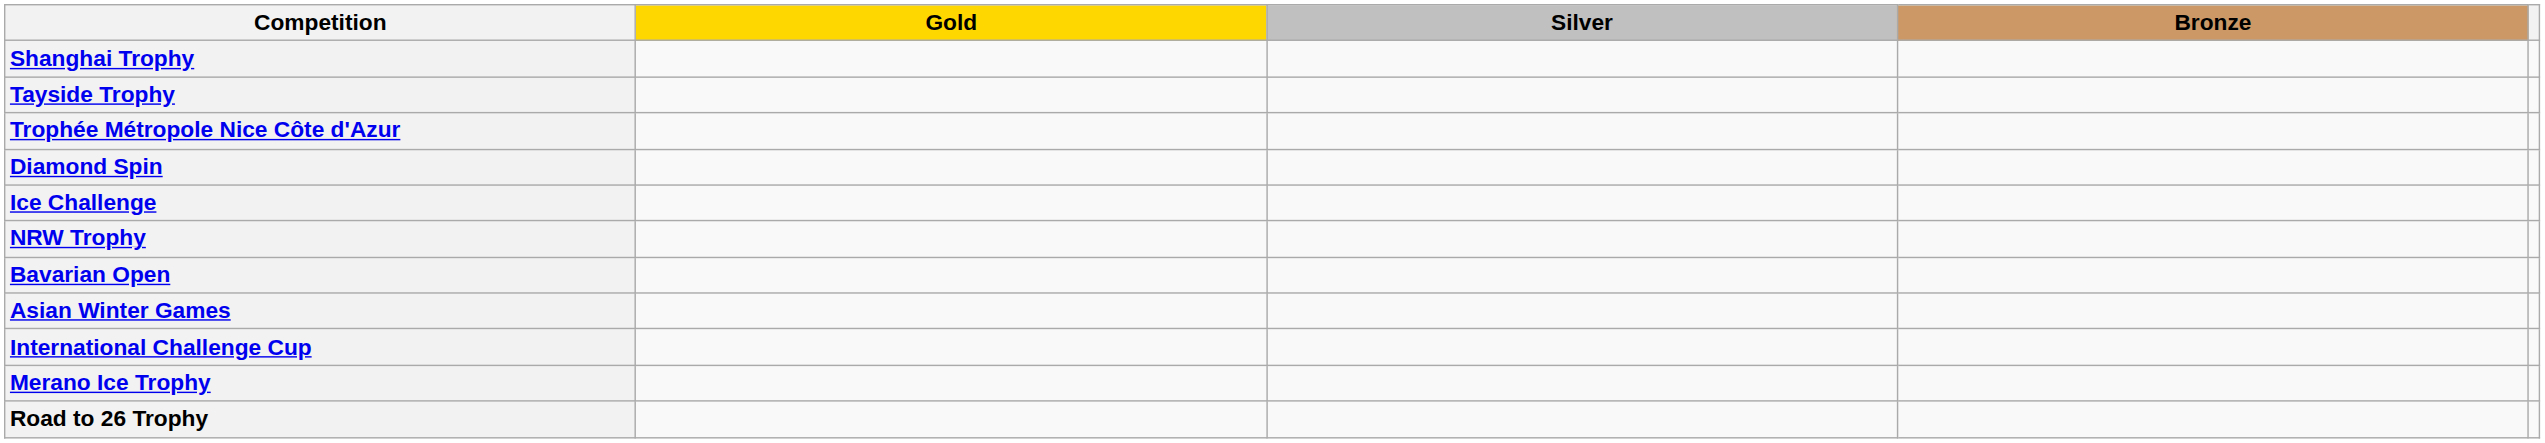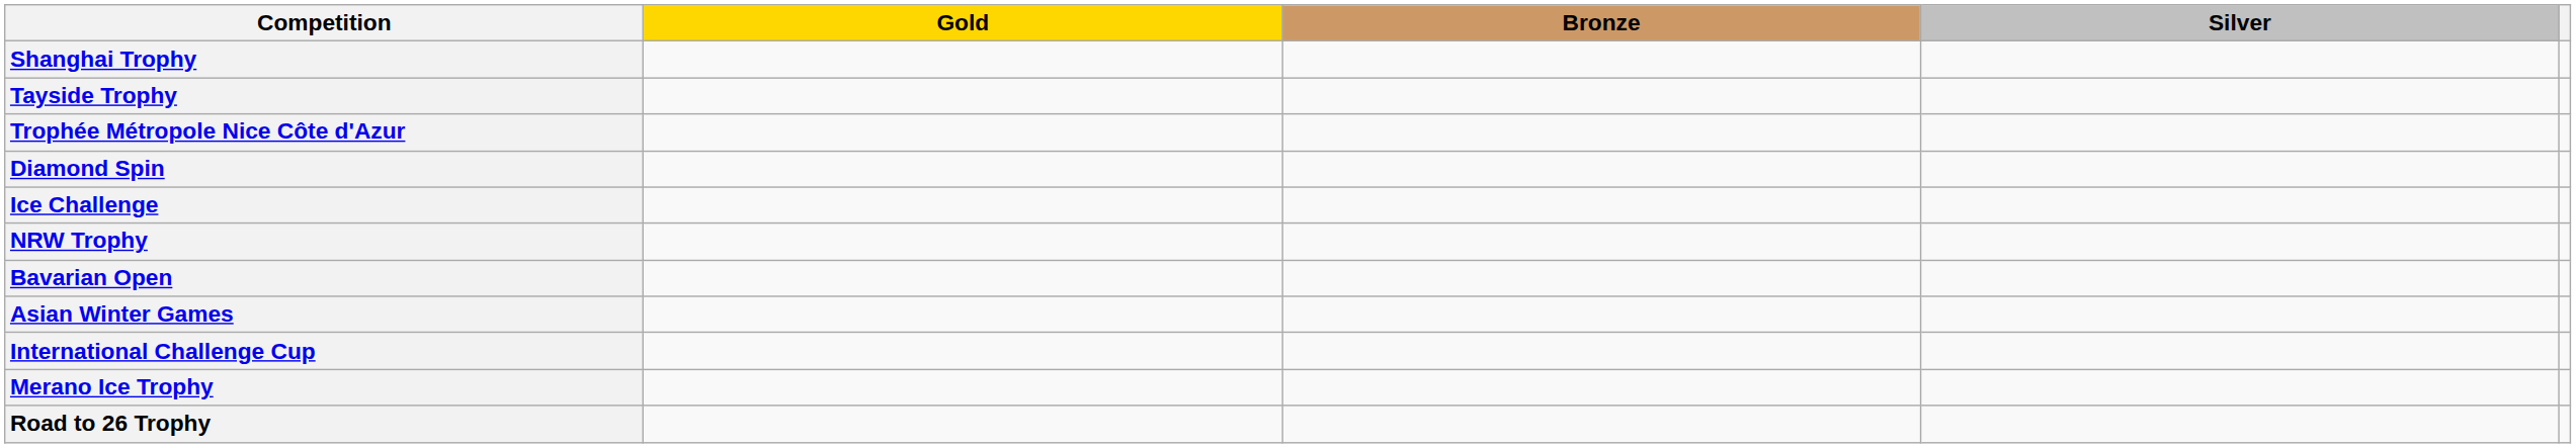columns swapped: Silver <-> Bronze
